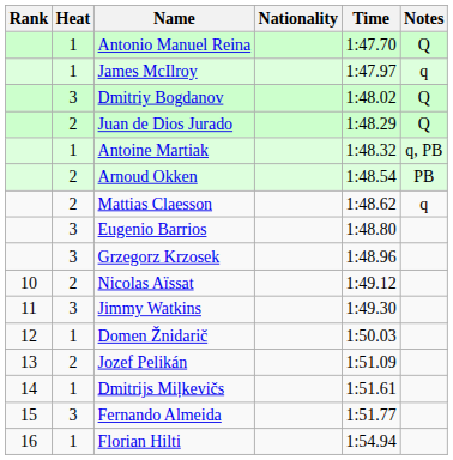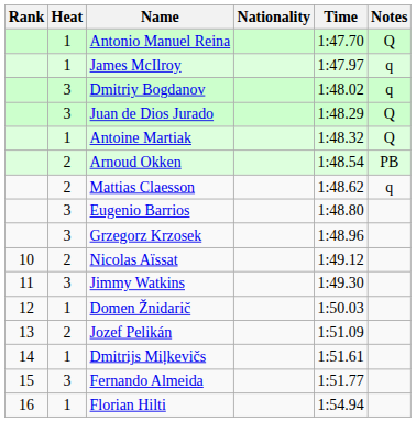Dmitriy Bogdanov | Notes: Q -> q
Juan de Dios Jurado | Heat: 2 -> 3
Antoine Martiak | Notes: q, PB -> Q
